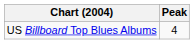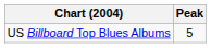US Billboard Top Blues Albums | Peak: 4 -> 5
